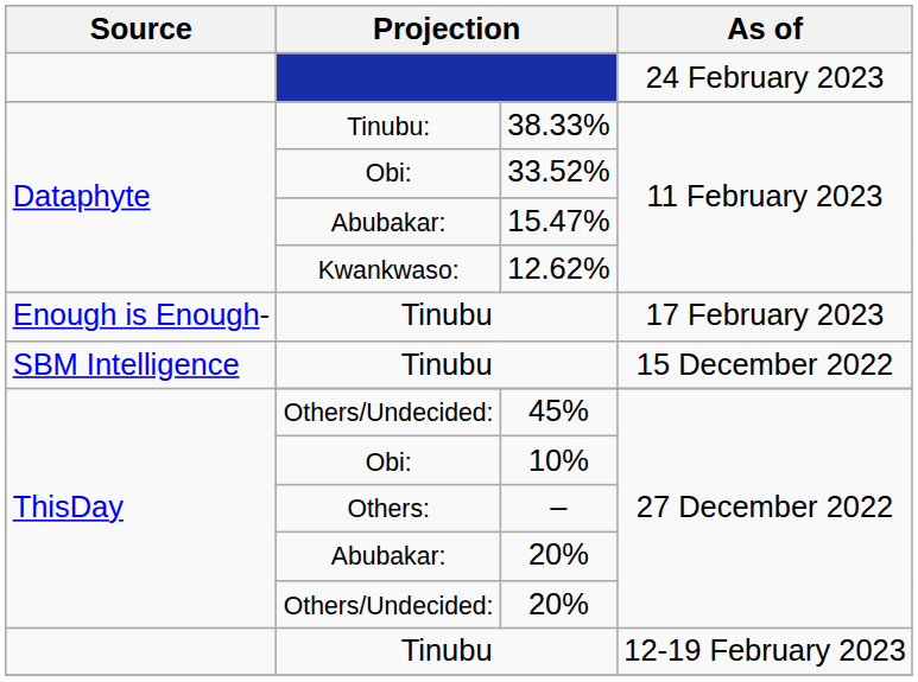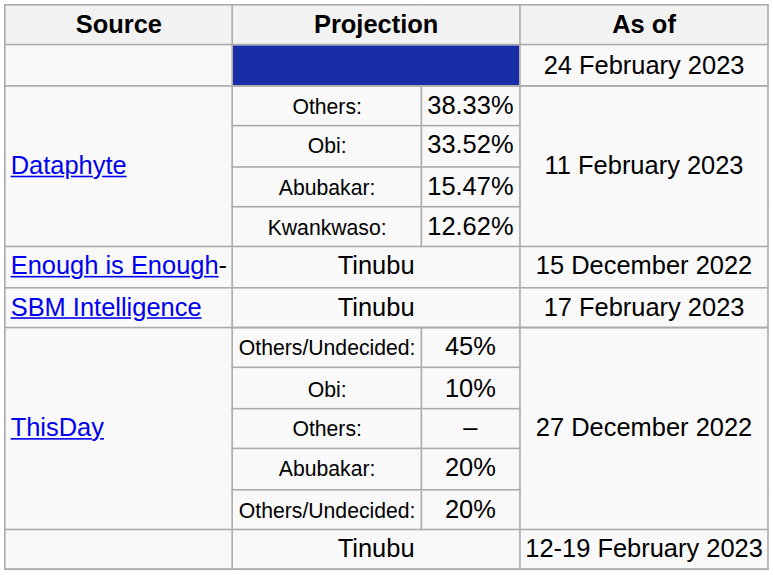38.33% | column 2: Tinubu: -> Others:
Enough is Enough- / Tinubu | As of: 17 February 2023 -> 15 December 2022
SBM Intelligence / Tinubu | As of: 15 December 2022 -> 17 February 2023
